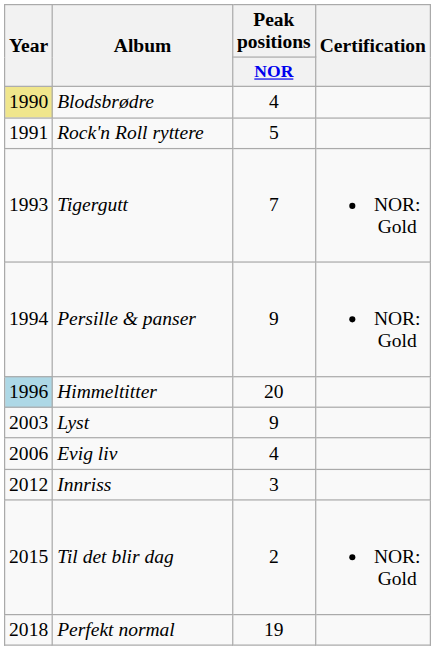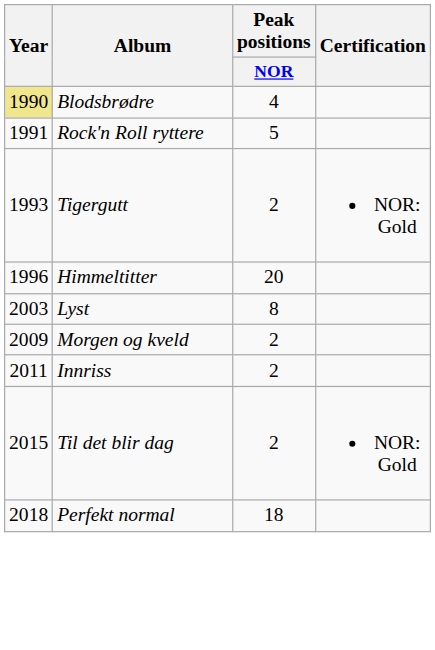Tigergutt | Peak positions / NOR: 7 -> 2
- row: 1994 | Persille & panser | 9 | NOR: Gold
Himmeltitter | Year: lightblue background -> no background
Lyst | Peak positions / NOR: 9 -> 8
- row: 2006 | Evig liv | 4
+ row: 2009 | Morgen og kveld | 2
Innriss | Year: 2012 -> 2011
Innriss | Peak positions / NOR: 3 -> 2
Perfekt normal | Peak positions / NOR: 19 -> 18
